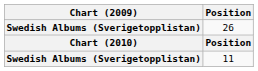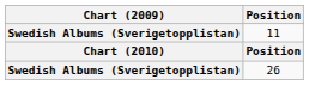rows swapped: 11 <-> 26
